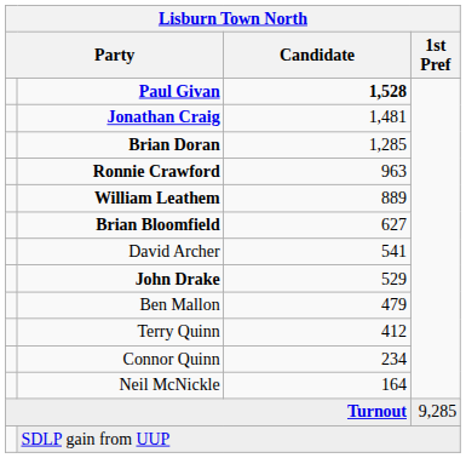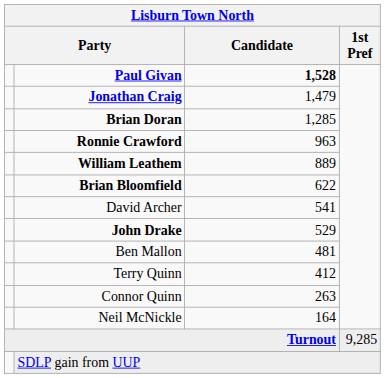Jonathan Craig | Candidate: 1,481 -> 1,479
Brian Bloomfield | Candidate: 627 -> 622
Ben Mallon | Candidate: 479 -> 481
Connor Quinn | Candidate: 234 -> 263
